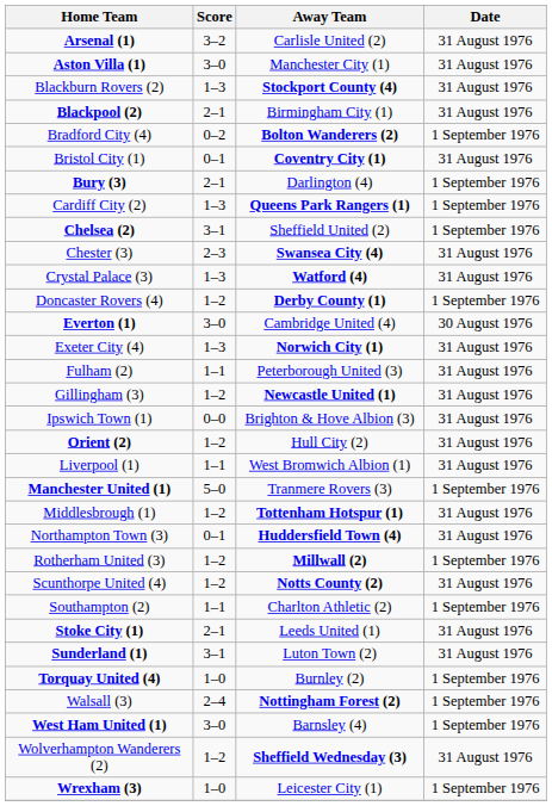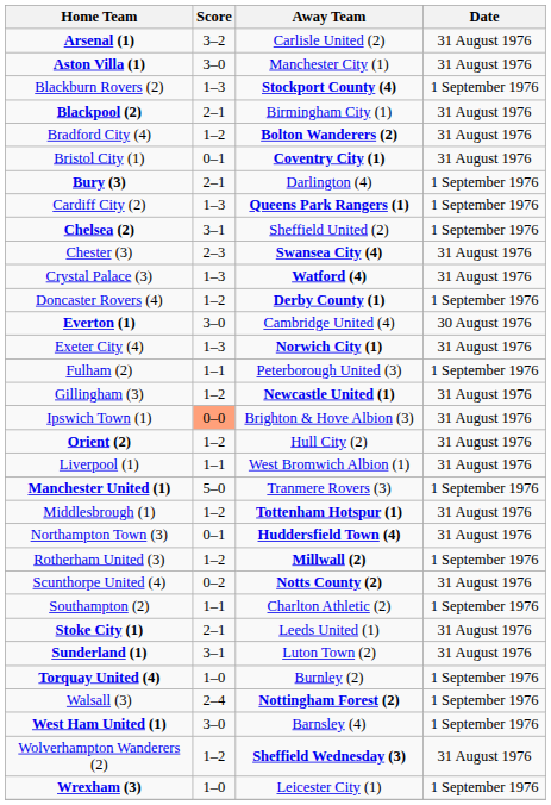Blackburn Rovers (2) | Date: 31 August 1976 -> 1 September 1976
Bradford City (4) | Score: 0–2 -> 1–2
Bradford City (4) | Date: 1 September 1976 -> 31 August 1976
Fulham (2) | Date: 31 August 1976 -> 1 September 1976
Ipswich Town (1) | Score: no background -> lightsalmon background
Scunthorpe United (4) | Score: 1–2 -> 0–2
